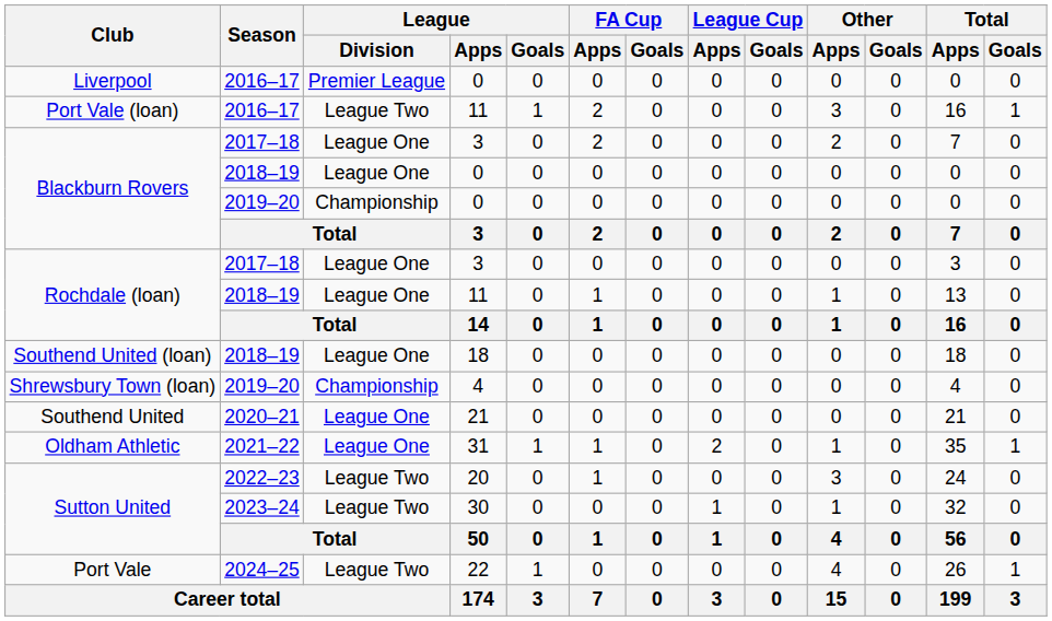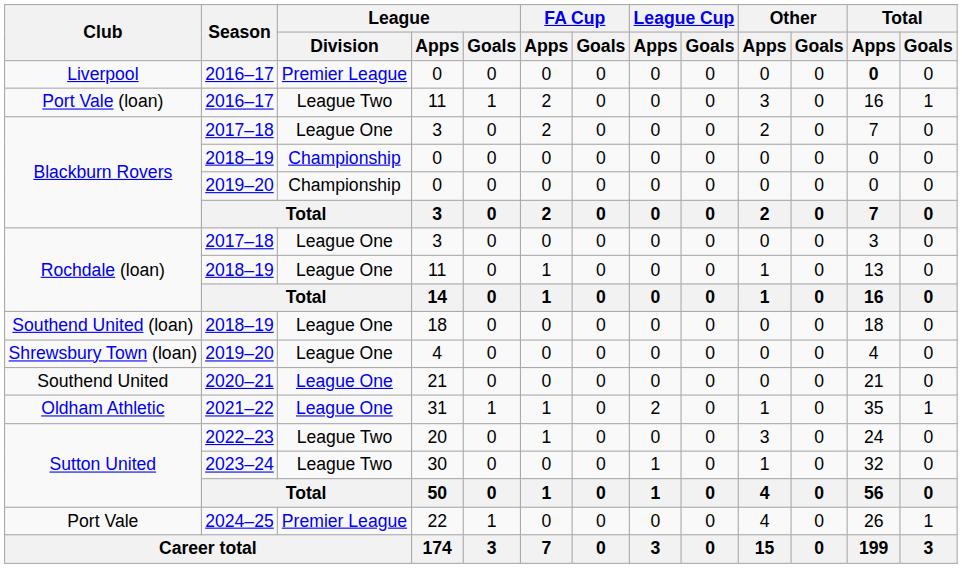Liverpool | Total / Apps: normal -> bold
Blackburn Rovers / 2018–19 | League / Division: League One -> Championship
Shrewsbury Town (loan) | League / Division: Championship -> League One
Port Vale | League / Division: League Two -> Premier League
